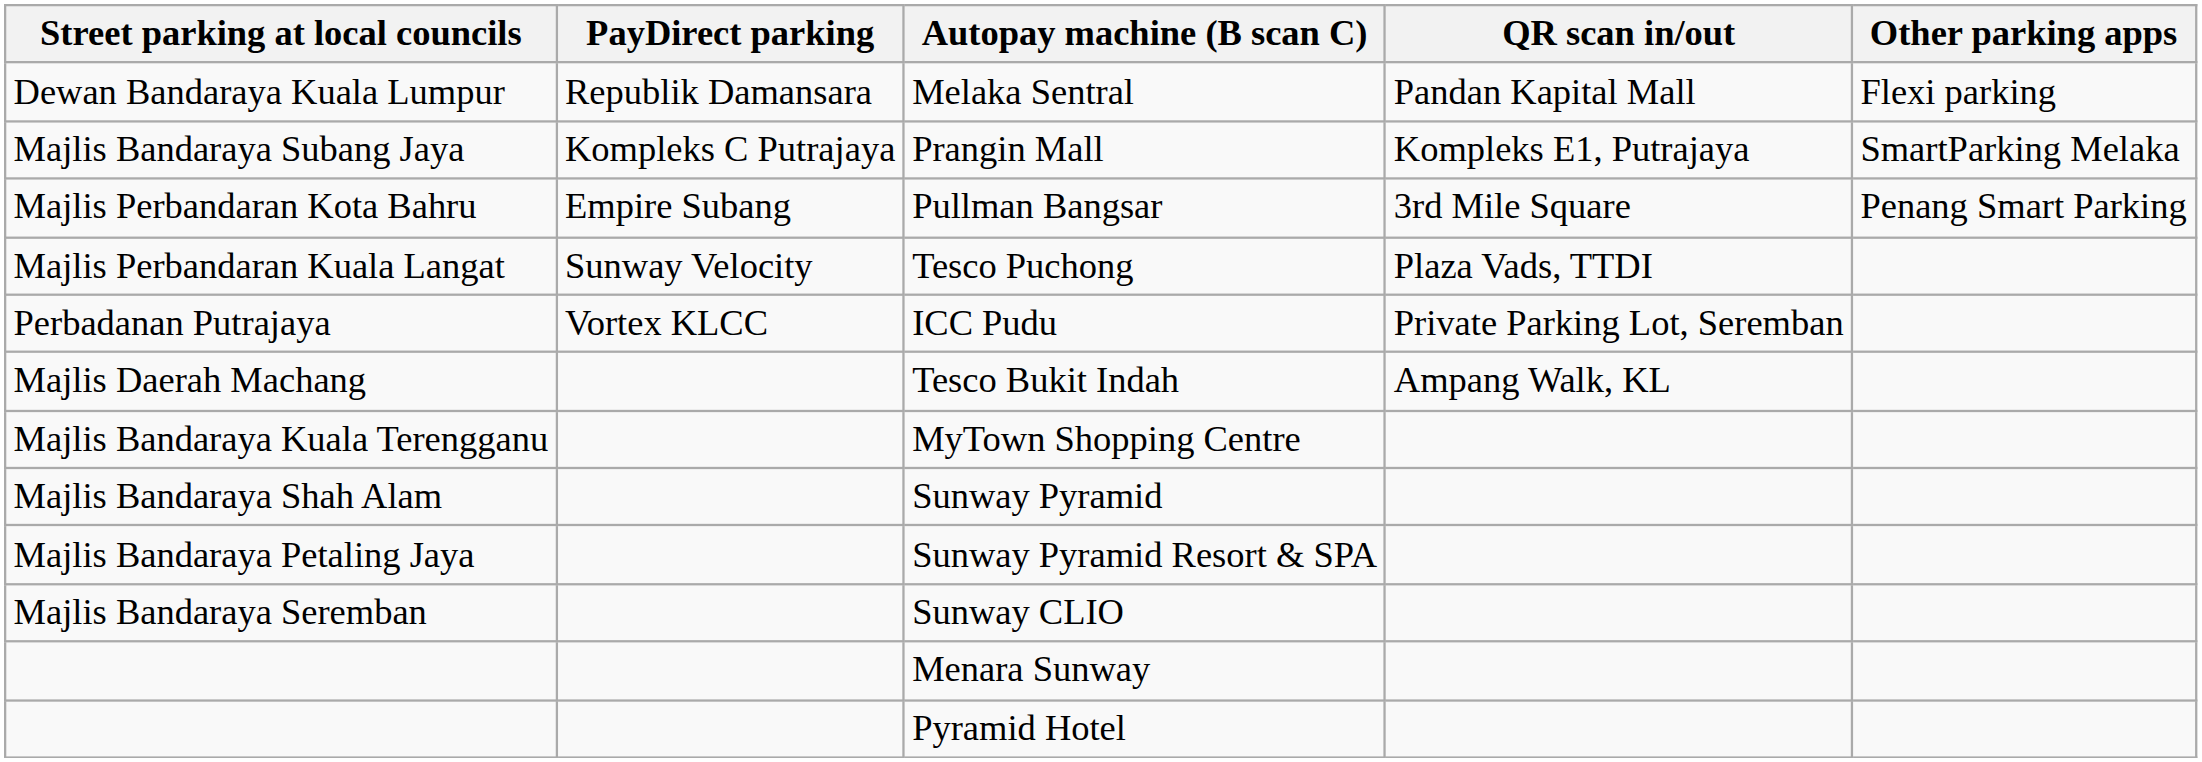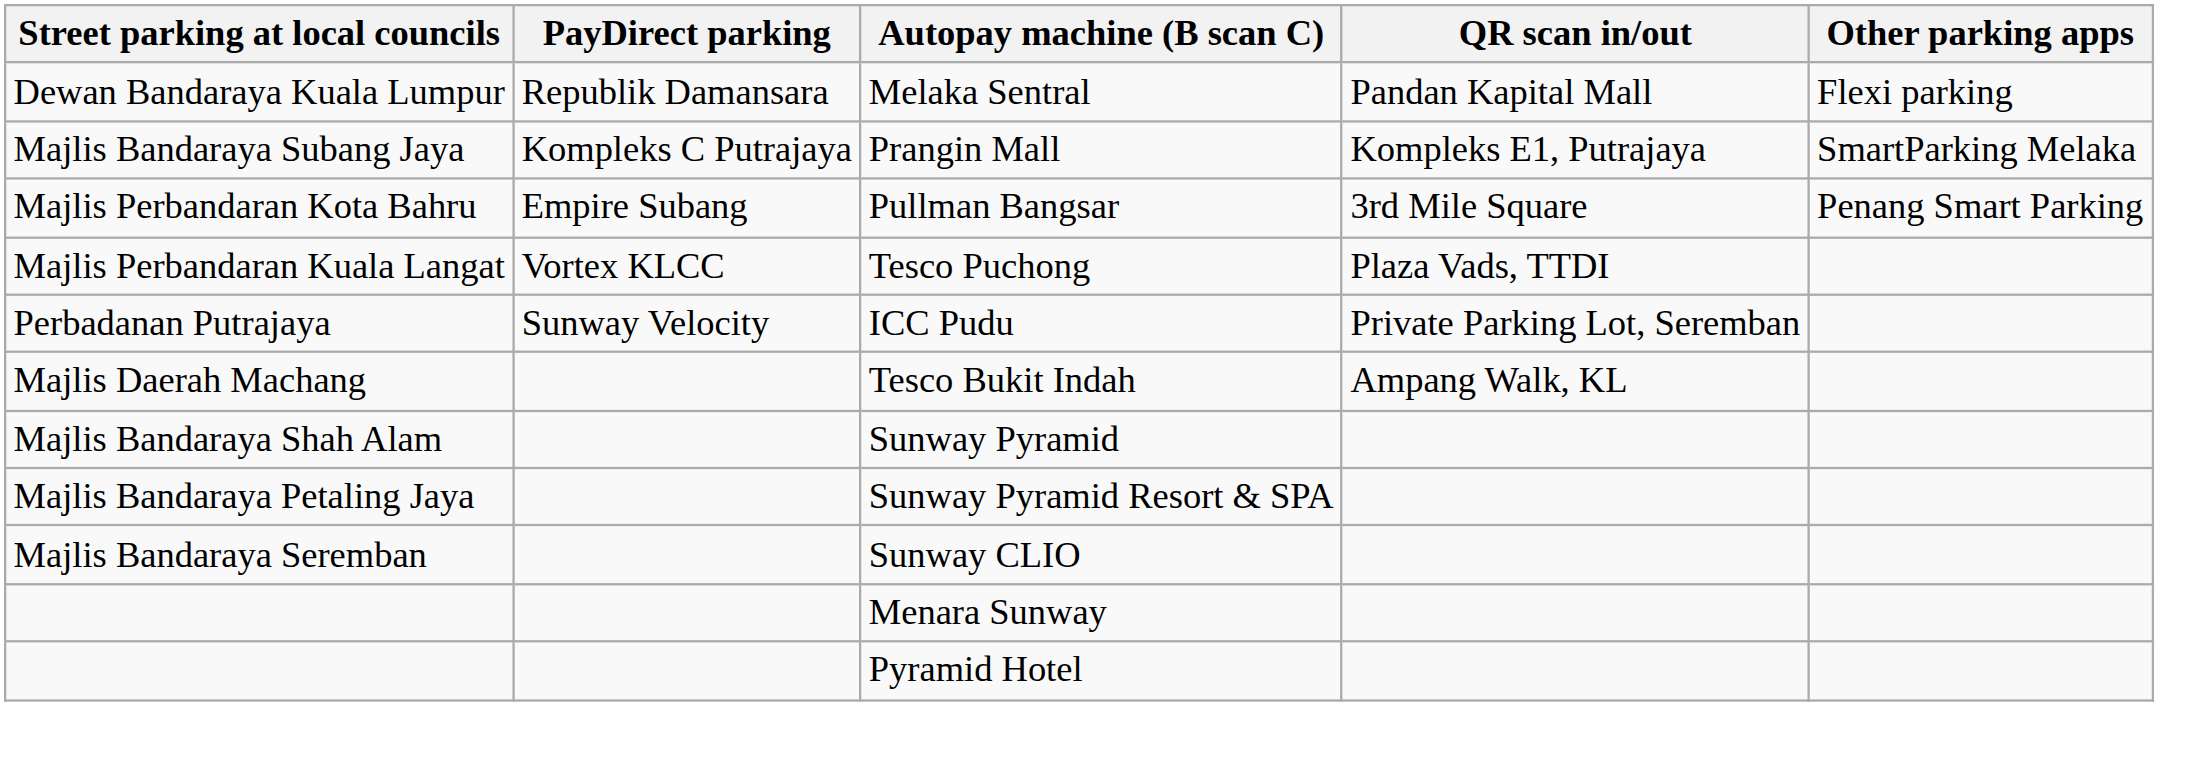Tesco Puchong | PayDirect parking: Sunway Velocity -> Vortex KLCC
ICC Pudu | PayDirect parking: Vortex KLCC -> Sunway Velocity
- row: Majlis Bandaraya Kuala Terengganu | MyTown Shopping Centre
